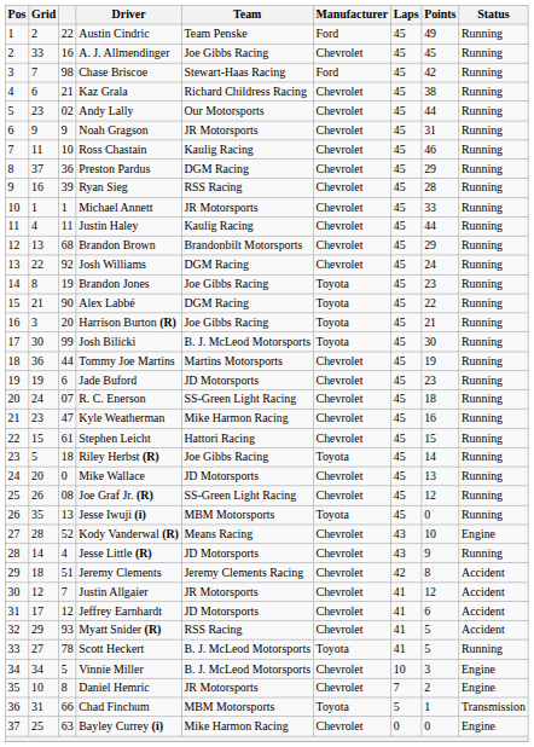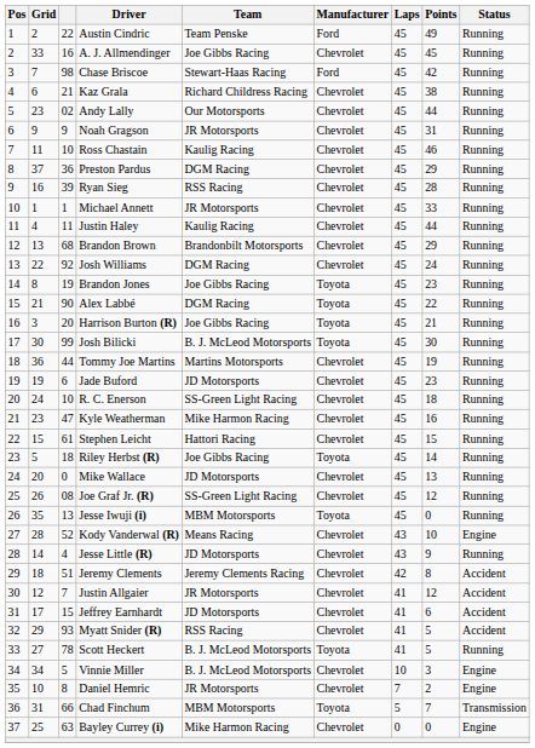R. C. Enerson | column 3: 07 -> 10
Jeffrey Earnhardt | column 3: 12 -> 15
Chad Finchum | Points: 1 -> 7
